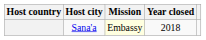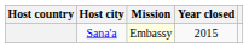Sana'a | Year closed: 2018 -> 2015
